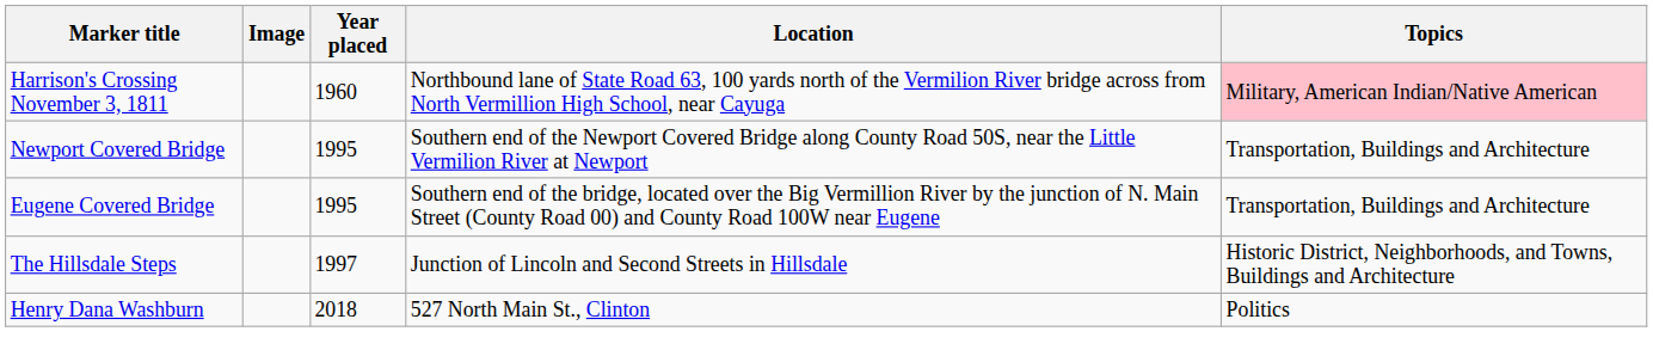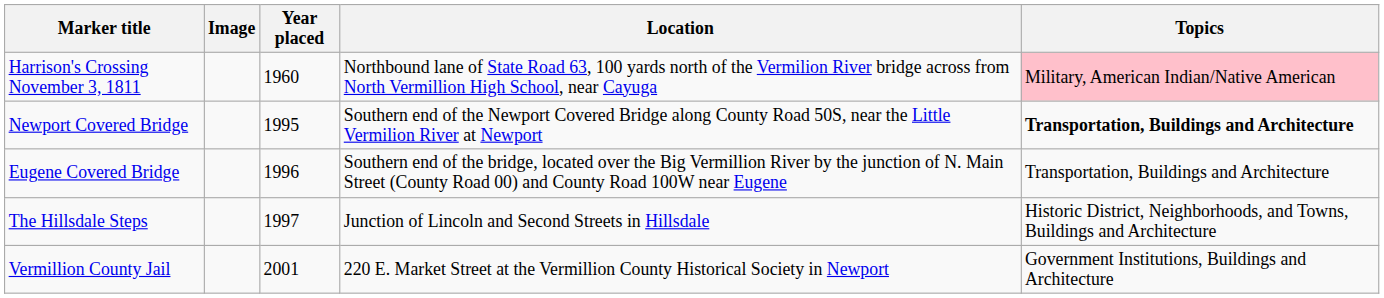Newport Covered Bridge | Topics: normal -> bold
Eugene Covered Bridge | Year placed: 1995 -> 1996
+ row: Vermillion County Jail | 2001 | 220 E. Market Street at the Vermillion County Historical Society in Newport | Government Institutions, Buildings and Architecture
- row: Henry Dana Washburn | 2018 | 527 North Main St., Clinton | Politics
